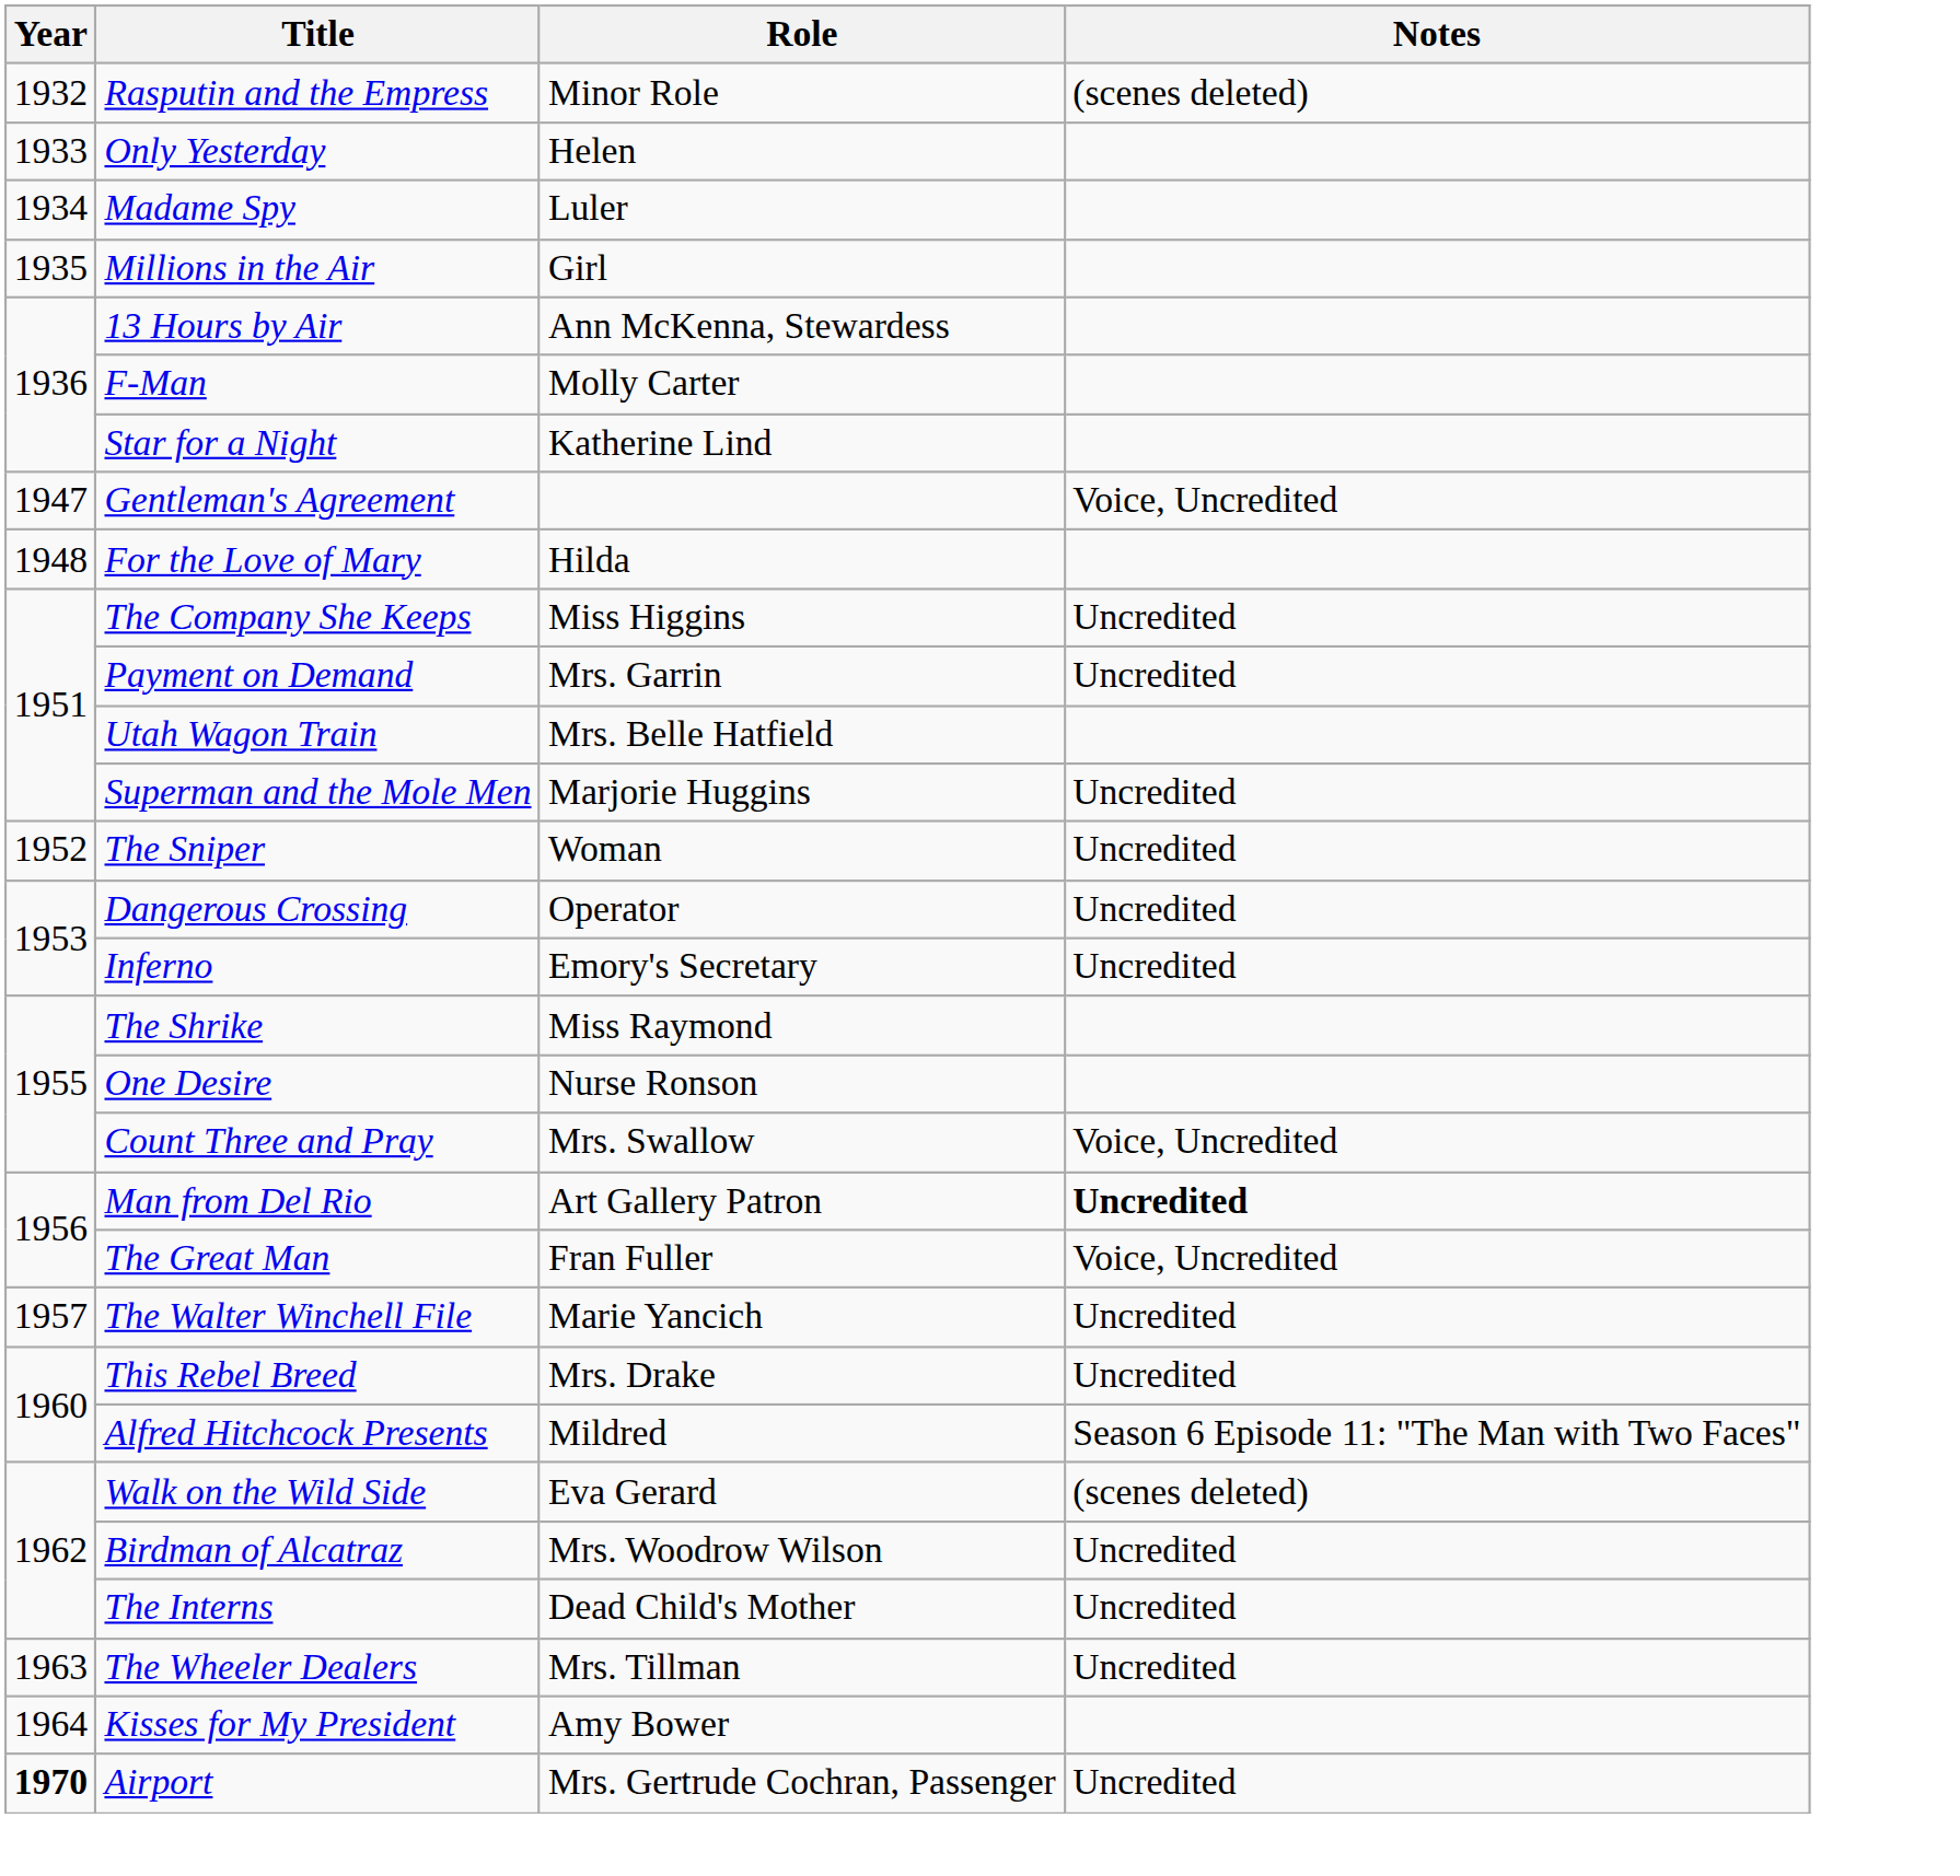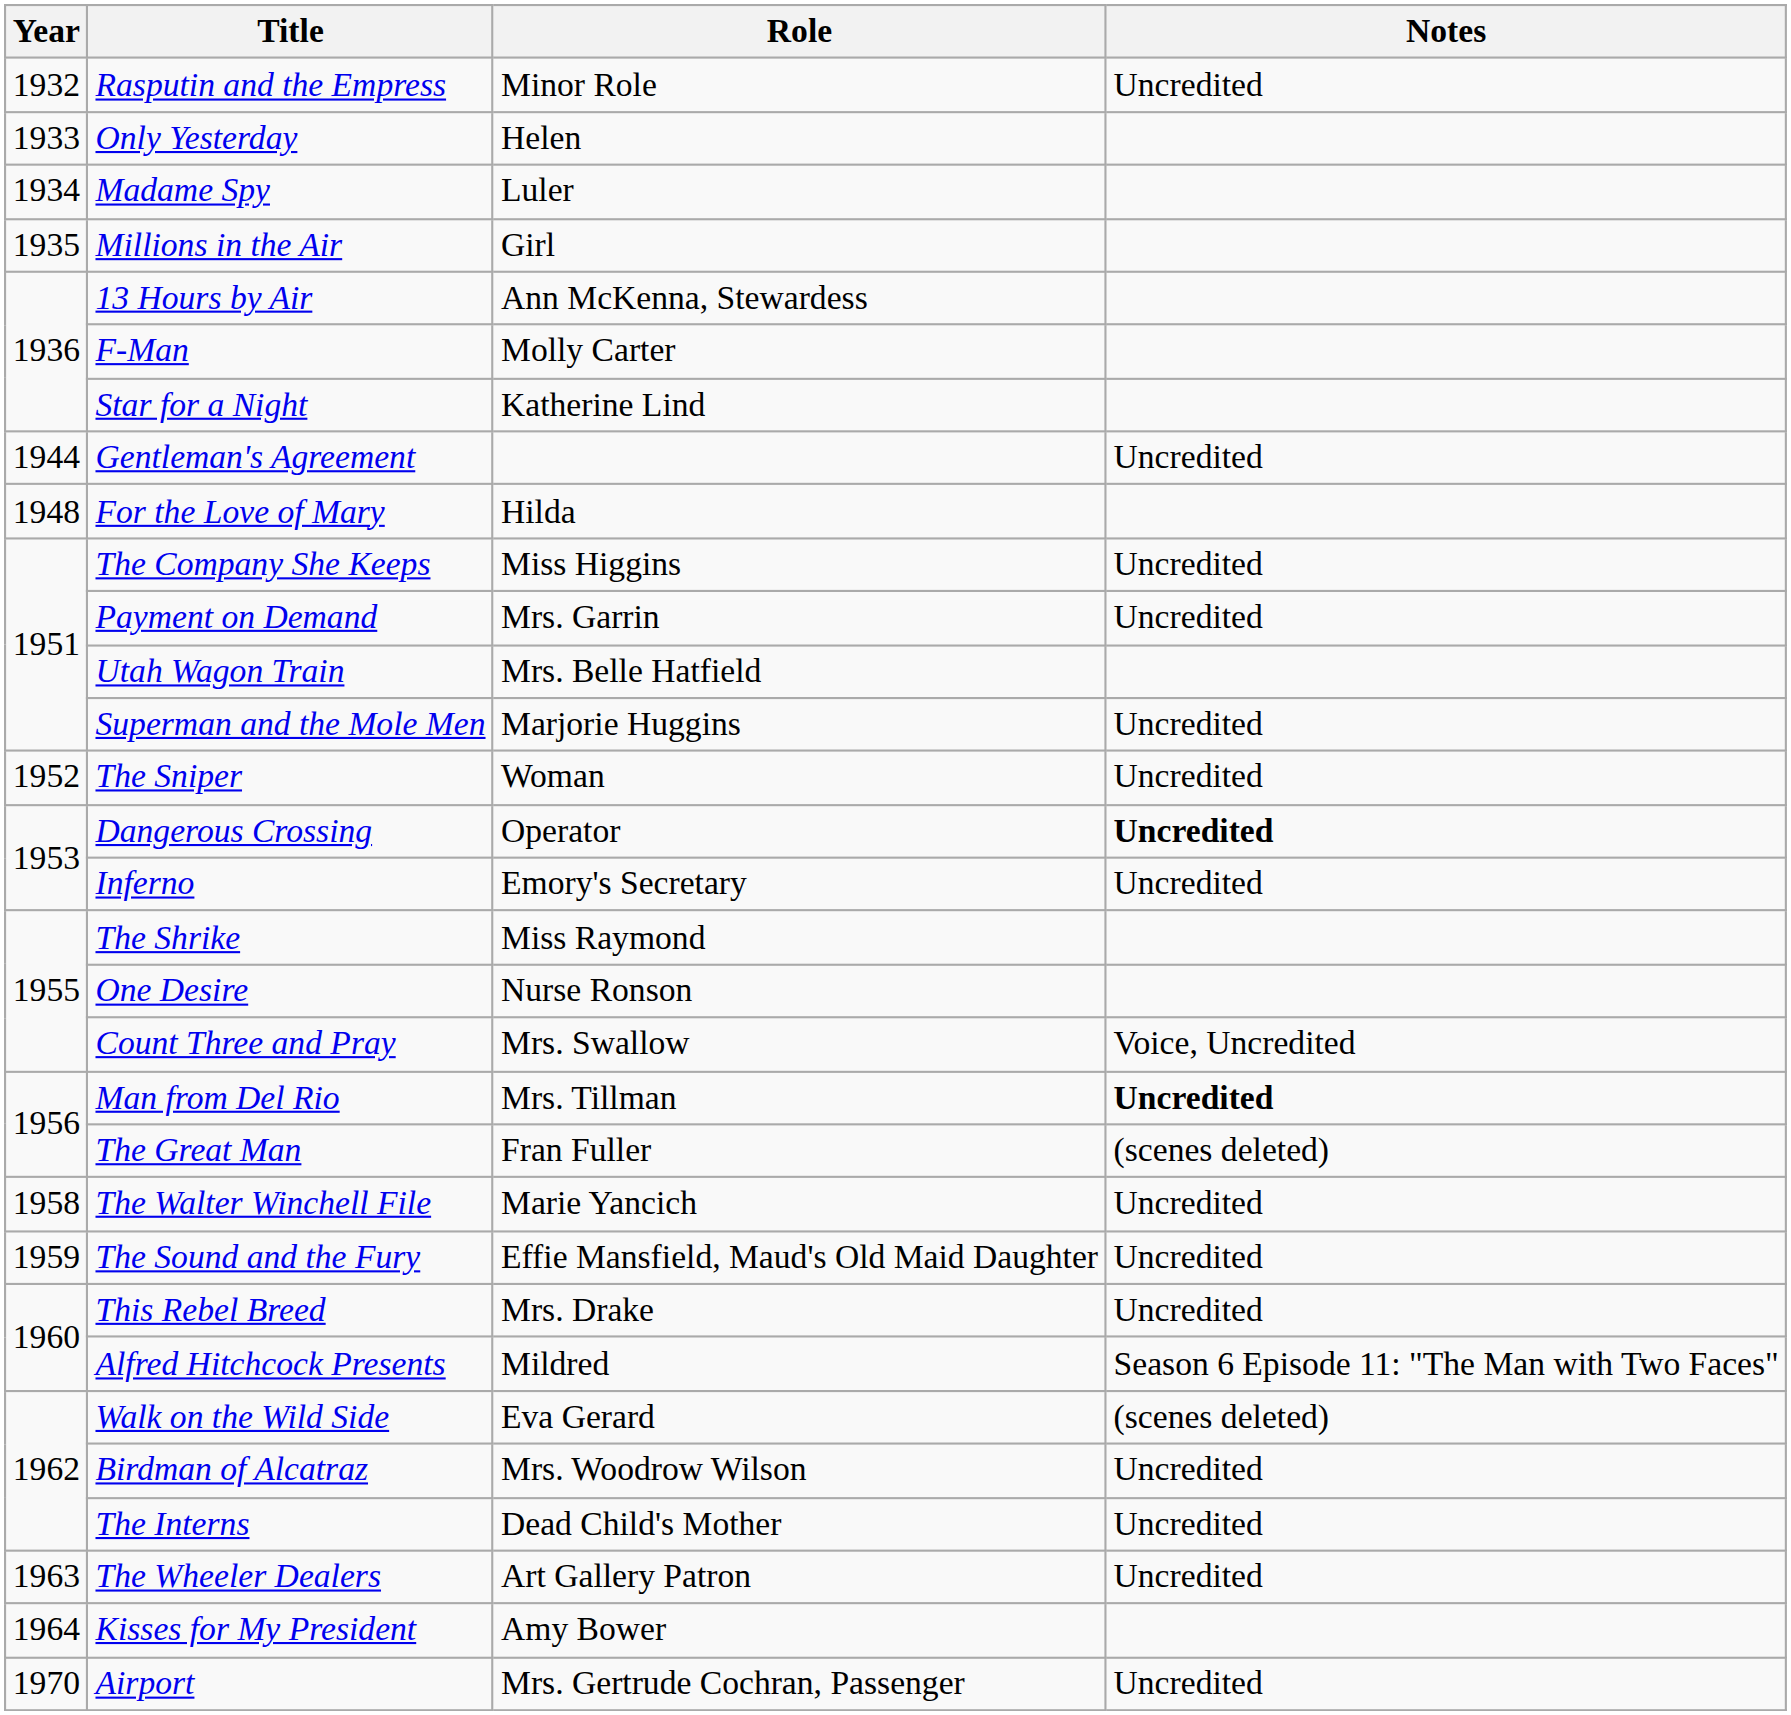Rasputin and the Empress | Notes: (scenes deleted) -> Uncredited
Gentleman's Agreement | Year: 1947 -> 1944
Gentleman's Agreement | Notes: Voice, Uncredited -> Uncredited
Dangerous Crossing | Notes: normal -> bold
Man from Del Rio | Role: Art Gallery Patron -> Mrs. Tillman
The Great Man | Notes: Voice, Uncredited -> (scenes deleted)
The Walter Winchell File | Year: 1957 -> 1958
+ row: 1959 | The Sound and the Fury | Effie Mansfield, Maud's Old Maid Daughter | Uncredited
The Wheeler Dealers | Role: Mrs. Tillman -> Art Gallery Patron
Airport | Year: bold -> normal
